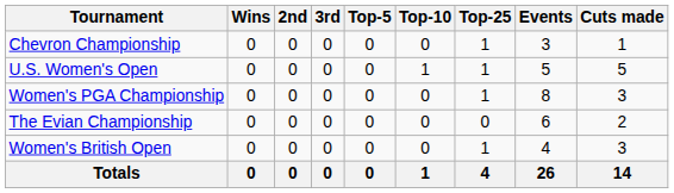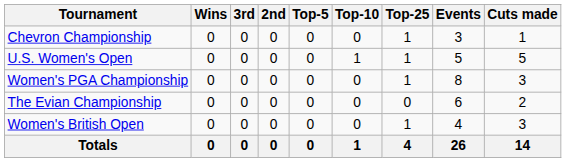columns swapped: 2nd <-> 3rd
